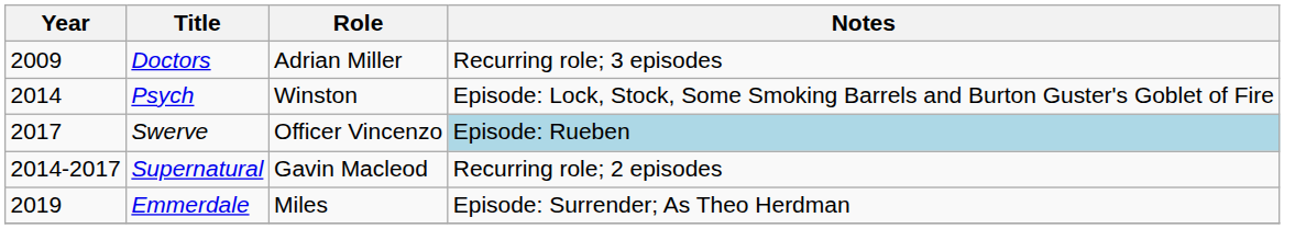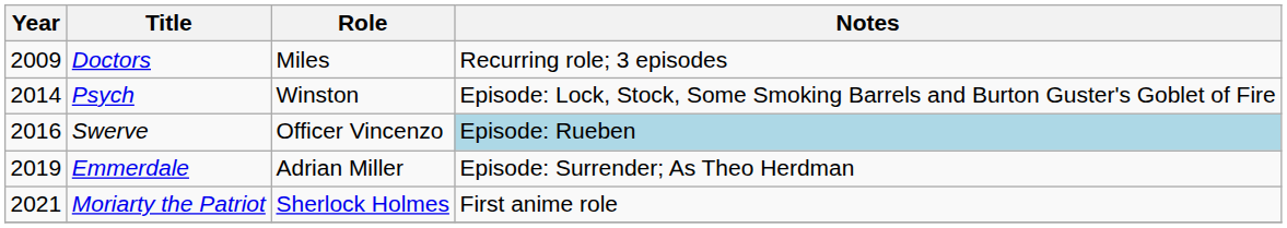Doctors | Role: Adrian Miller -> Miles
Swerve | Year: 2017 -> 2016
- row: 2014-2017 | Supernatural | Gavin Macleod | Recurring role; 2 episodes
Emmerdale | Role: Miles -> Adrian Miller
+ row: 2021 | Moriarty the Patriot | Sherlock Holmes | First anime role
